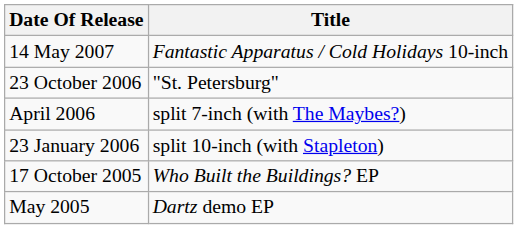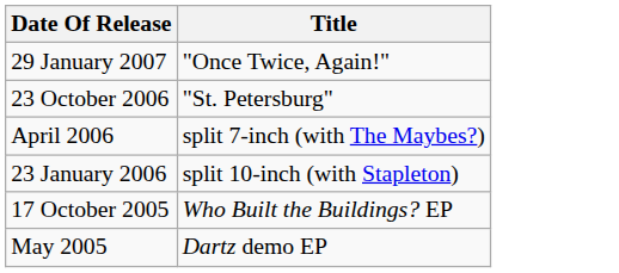- row: 14 May 2007 | Fantastic Apparatus / Cold Holidays 10-inch
+ row: 29 January 2007 | "Once Twice, Again!"
